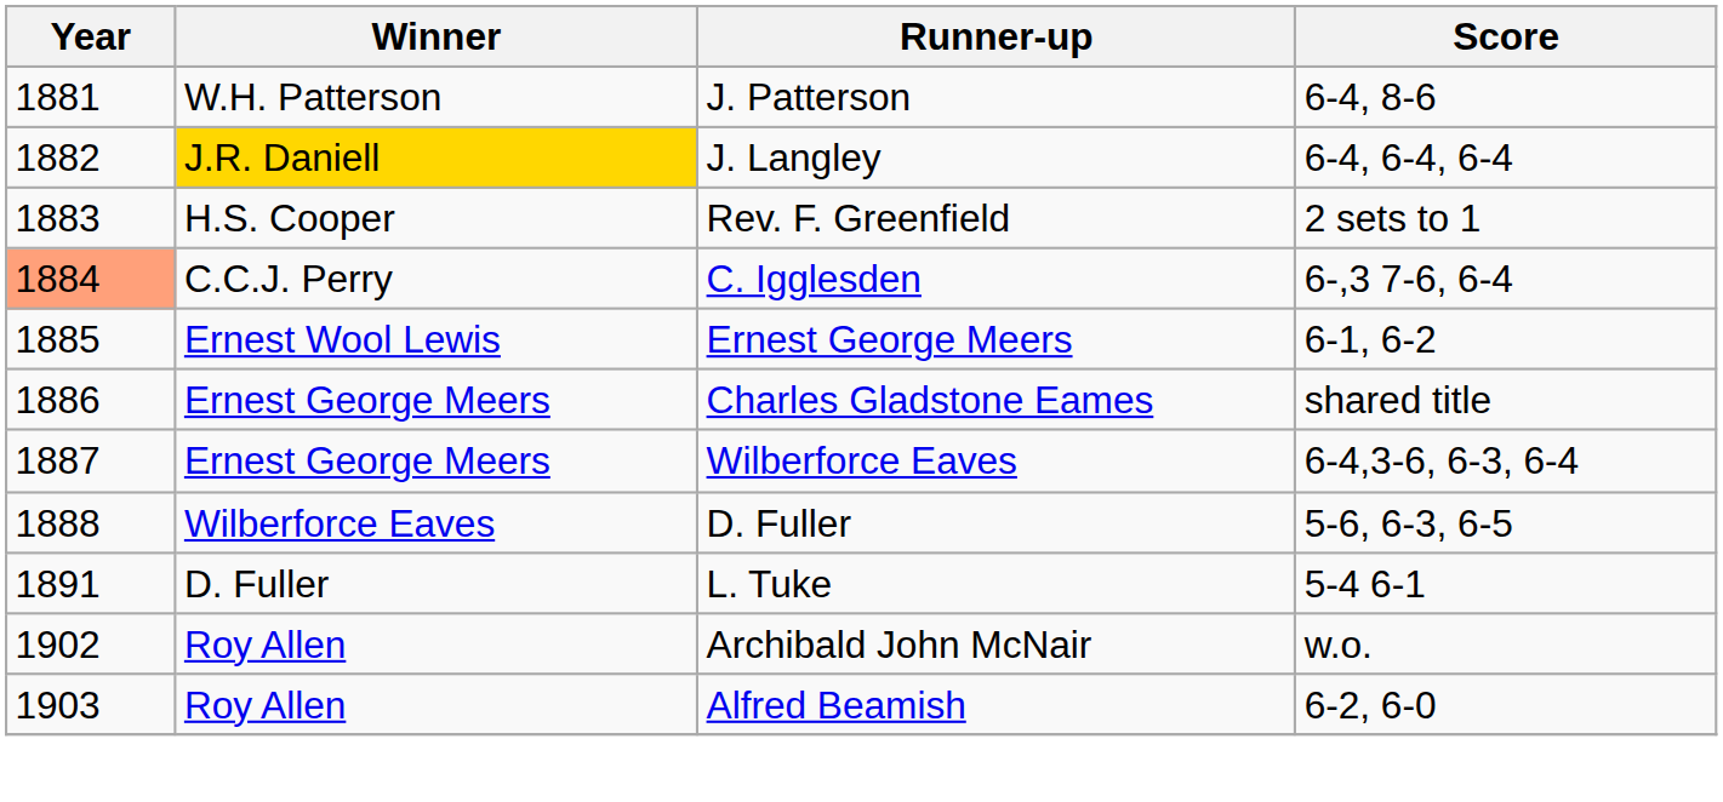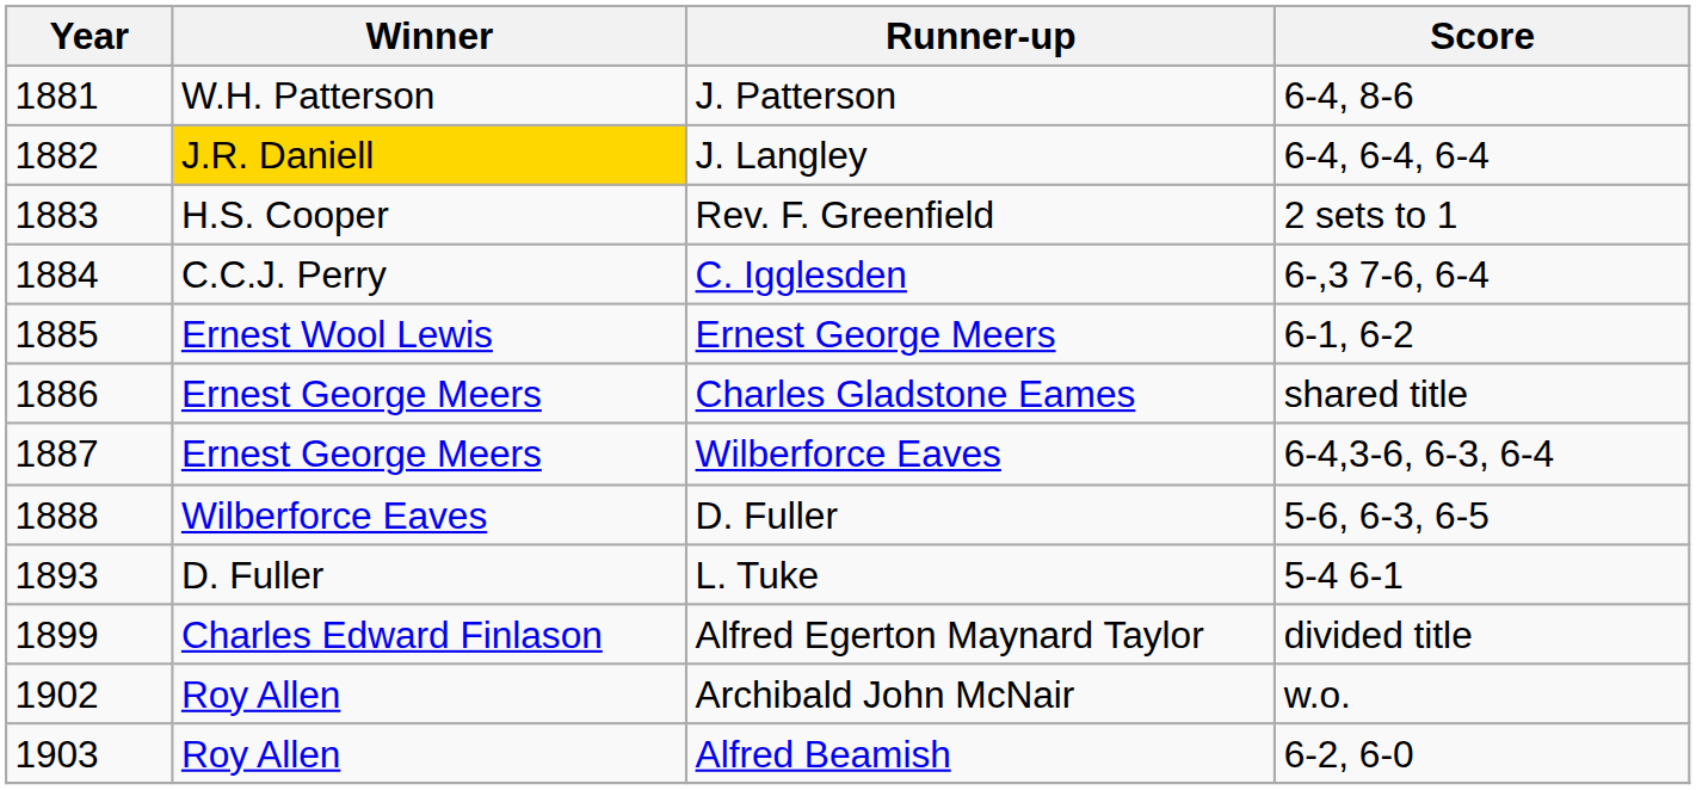C. Igglesden | Year: lightsalmon background -> no background
L. Tuke | Year: 1891 -> 1893
+ row: 1899 | Charles Edward Finlason | Alfred Egerton Maynard Taylor | divided title
